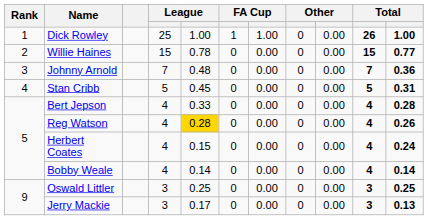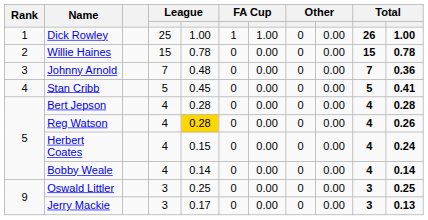Willie Haines | column 11: 0.77 -> 0.78
Stan Cribb | column 11: 0.31 -> 0.41
Bert Jepson | column 5: 0.33 -> 0.28
